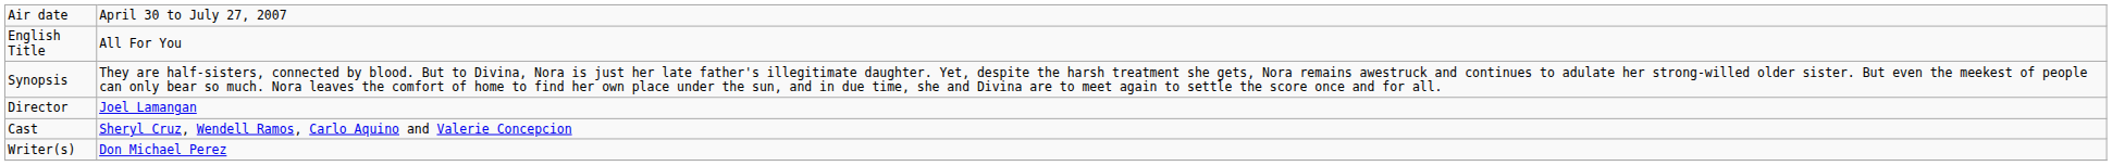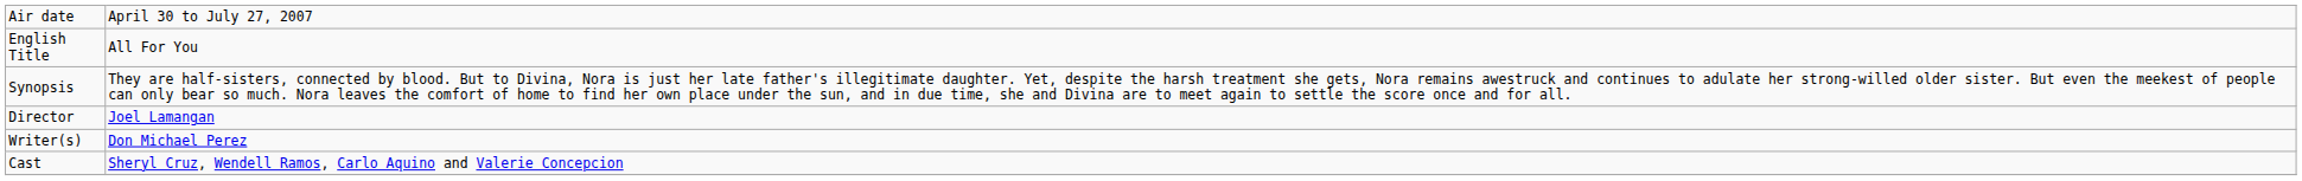rows swapped: Writer(s) <-> Cast
